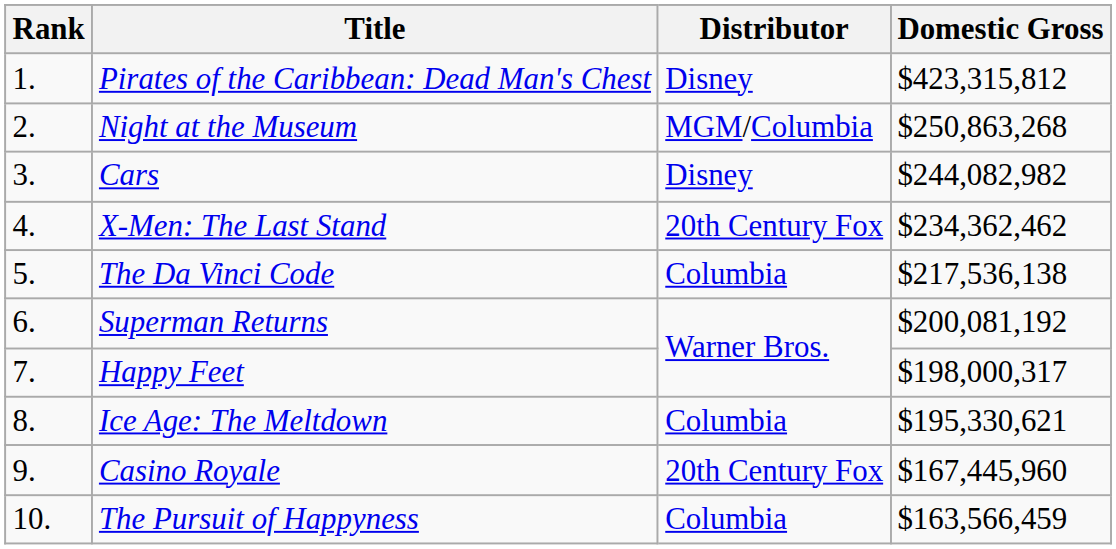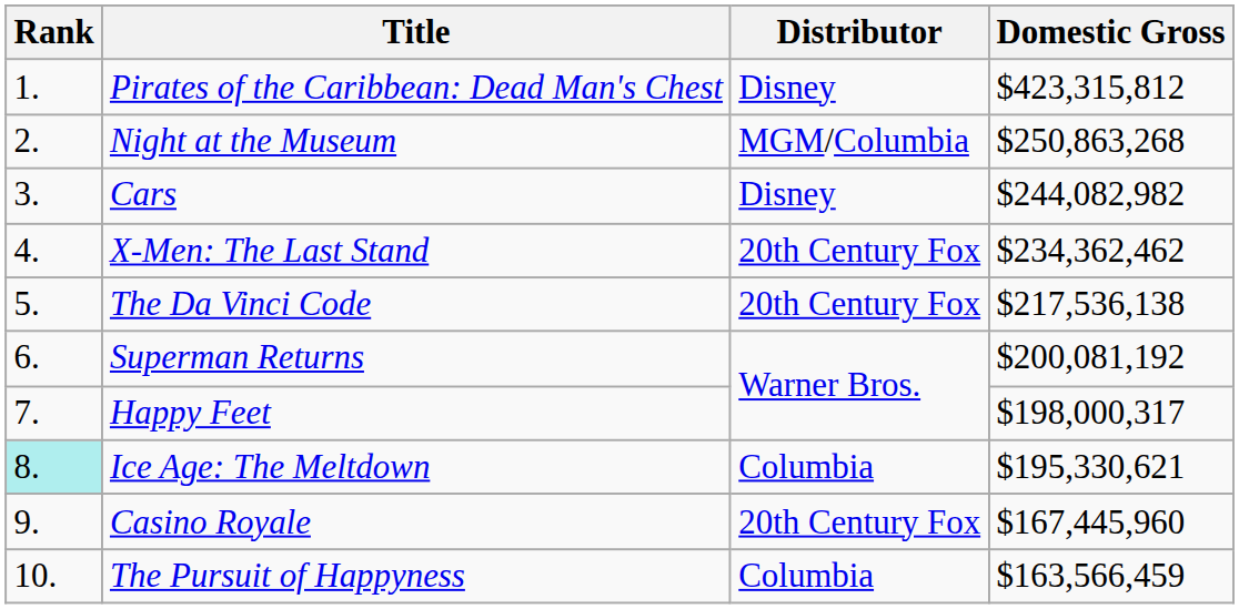The Da Vinci Code | Distributor: Columbia -> 20th Century Fox
Ice Age: The Meltdown | Rank: no background -> paleturquoise background
